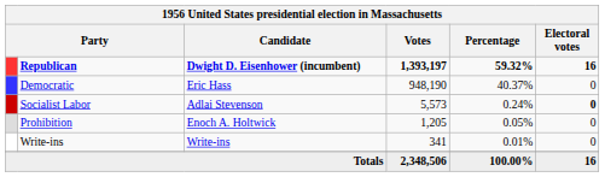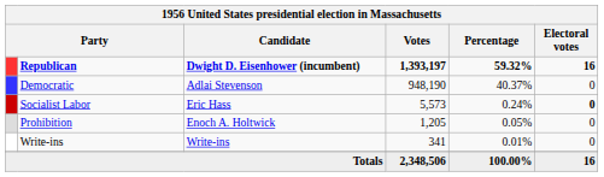Democratic | Candidate: Eric Hass -> Adlai Stevenson
Socialist Labor | Candidate: Adlai Stevenson -> Eric Hass
